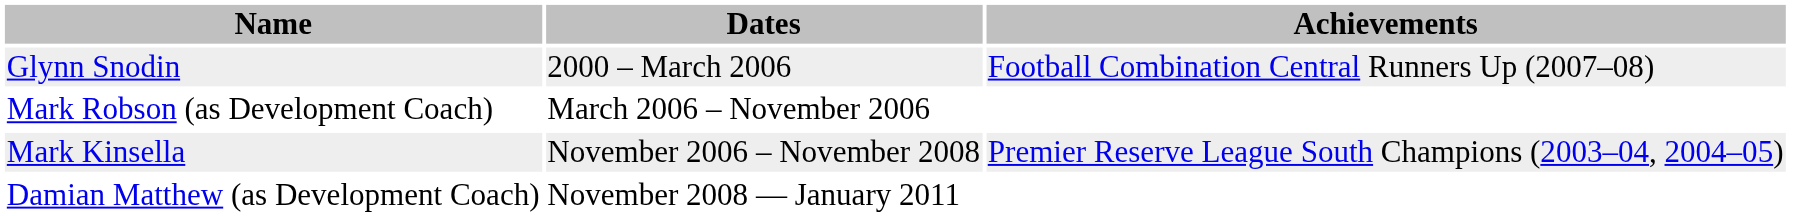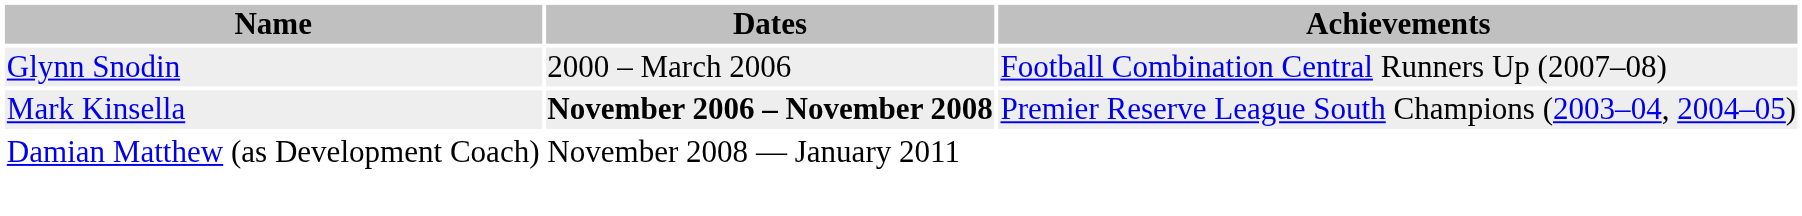- row: Mark Robson (as Development Coach) | March 2006 – November 2006
Mark Kinsella | Dates: normal -> bold
